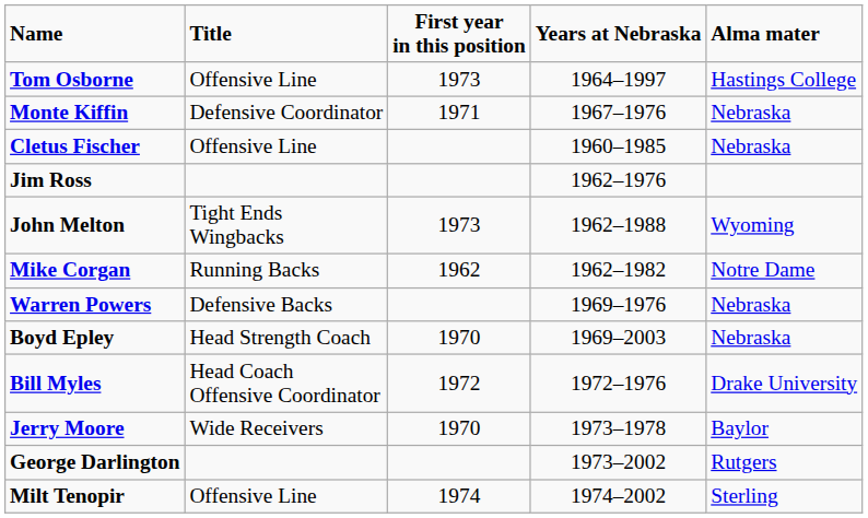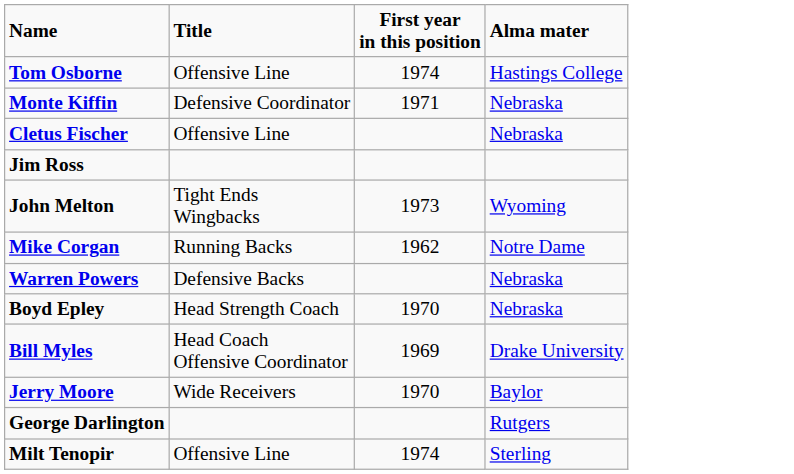- column: Years at Nebraska | 1964–1997 | 1967–1976 | 1960–1985 | 1962–1976 | 1962–1988 | 1962–1982 | 1969–1976 | 1969–2003 | 1972–1976 | 1973–1978 | 1973–2002 | 1974–2002
Tom Osborne | First year in this position: 1973 -> 1974
Bill Myles | First year in this position: 1972 -> 1969
